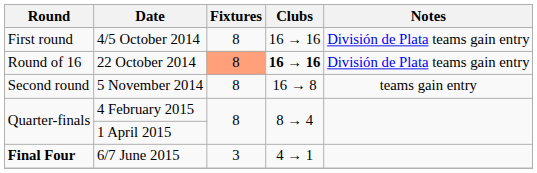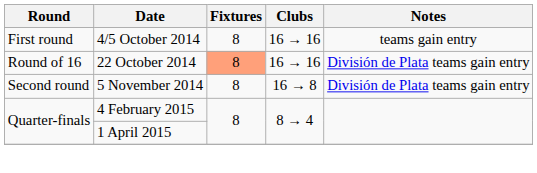4/5 October 2014 | Notes: División de Plata teams gain entry -> teams gain entry
22 October 2014 | Clubs: bold -> normal
5 November 2014 | Notes: teams gain entry -> División de Plata teams gain entry
- row: Final Four | 6/7 June 2015 | 3 | 4 → 1
